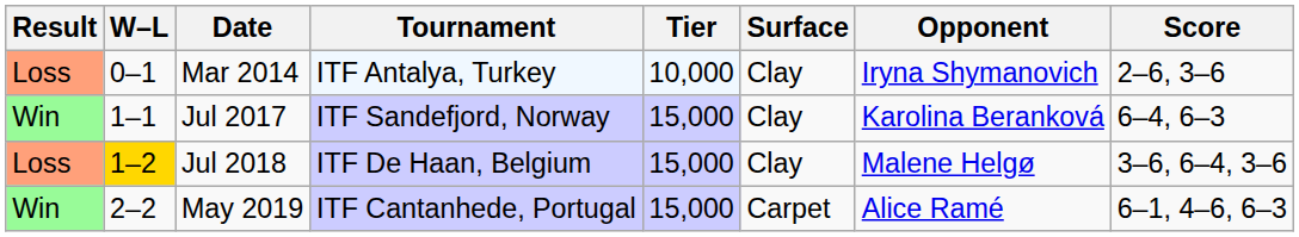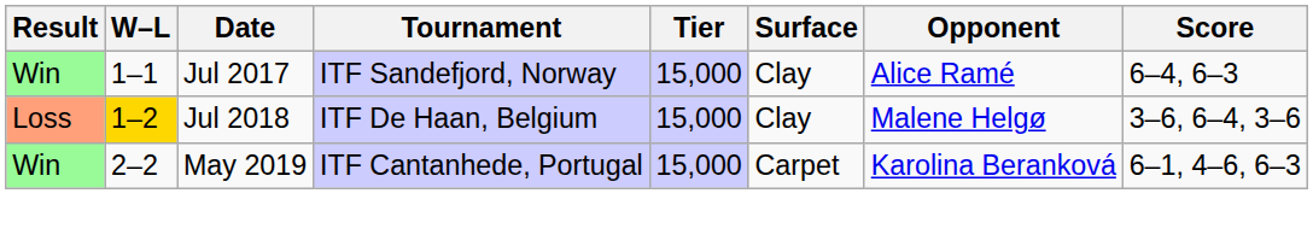- row: Loss | 0–1 | Mar 2014 | ITF Antalya, Turkey | 10,000 | Clay | Iryna Shymanovich | 2–6, 3–6
Jul 2017 | Opponent: Karolina Beranková -> Alice Ramé
May 2019 | Opponent: Alice Ramé -> Karolina Beranková
